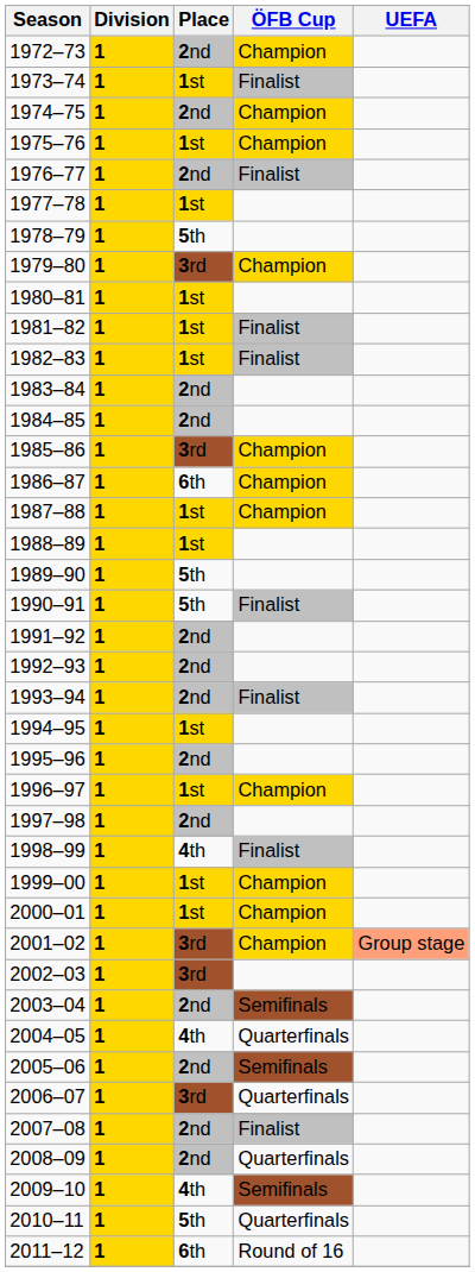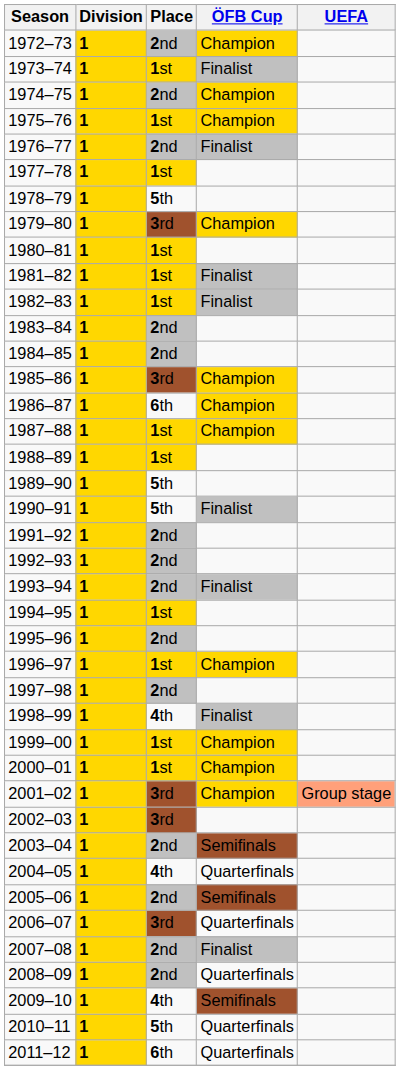2011–12 | ÖFB Cup: Round of 16 -> Quarterfinals
